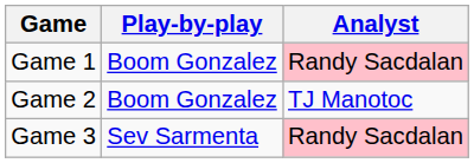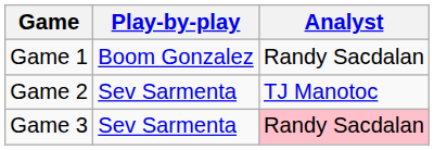Game 1 | Analyst: pink background -> no background
Game 2 | Play-by-play: Boom Gonzalez -> Sev Sarmenta
